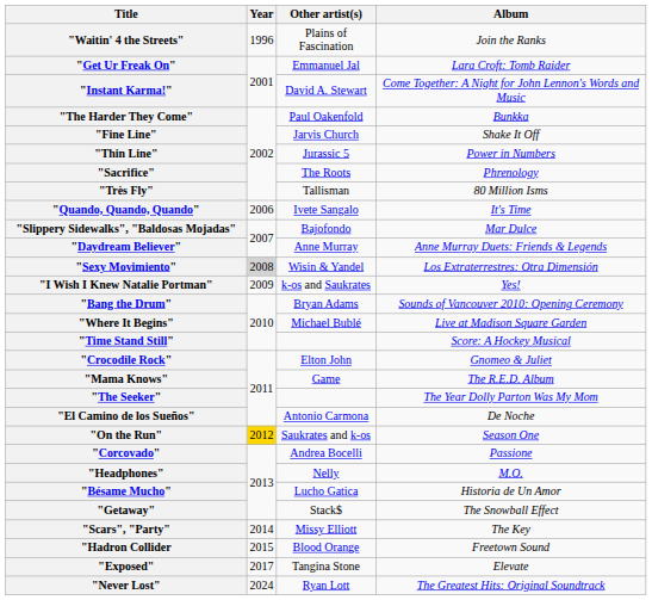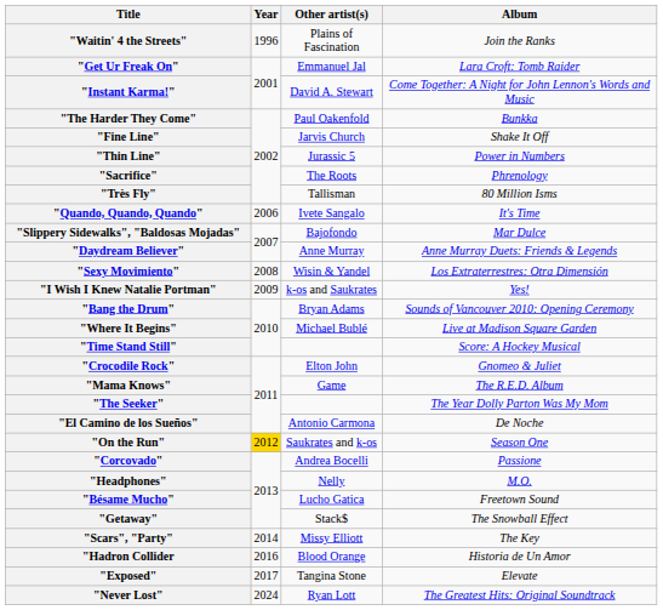"Sexy Movimiento" | Year: lightgrey background -> no background
"Bésame Mucho" | Album: Historia de Un Amor -> Freetown Sound
"Hadron Collider | Year: 2015 -> 2016
"Hadron Collider | Album: Freetown Sound -> Historia de Un Amor
